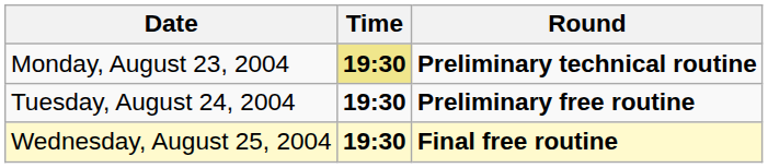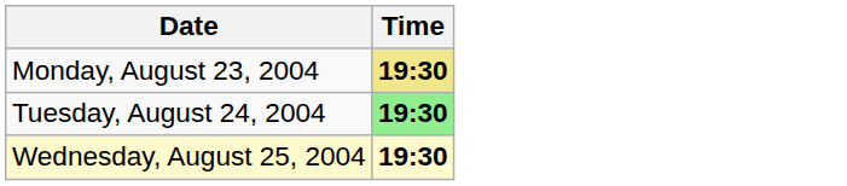- column: Round | Preliminary technical routine | Preliminary free routine | Final free routine
Tuesday, August 24, 2004 | Time: no background -> lightgreen background
